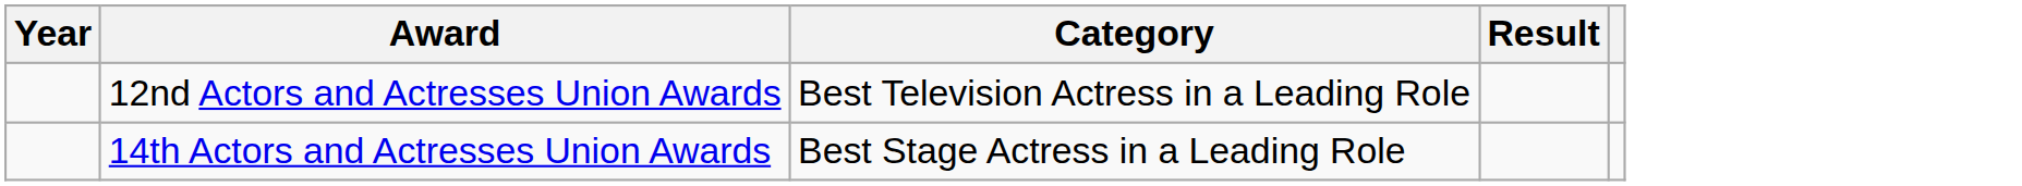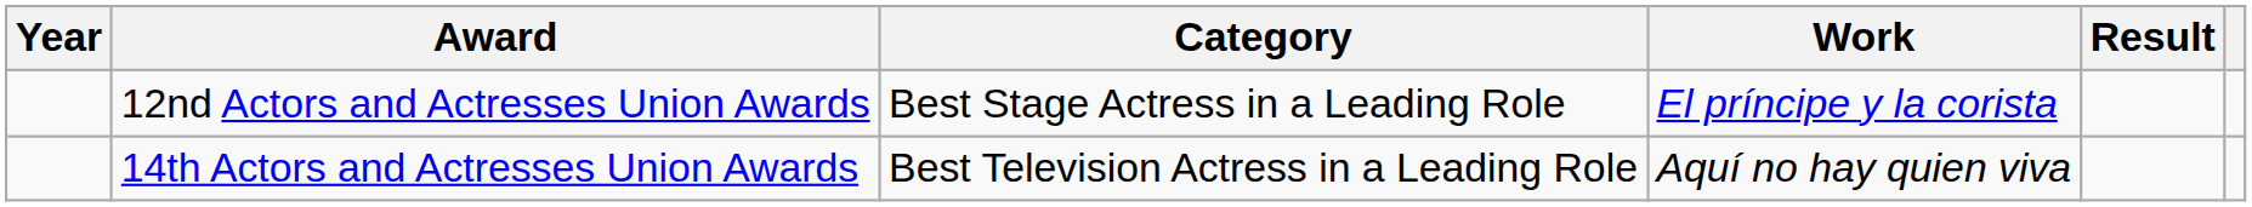+ column: Work | El príncipe y la corista | Aquí no hay quien viva
12nd Actors and Actresses Union Awards | Category: Best Television Actress in a Leading Role -> Best Stage Actress in a Leading Role
14th Actors and Actresses Union Awards | Category: Best Stage Actress in a Leading Role -> Best Television Actress in a Leading Role
